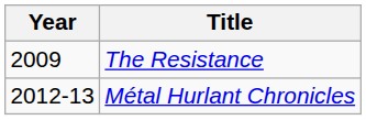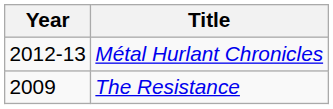rows swapped: The Resistance <-> Métal Hurlant Chronicles
